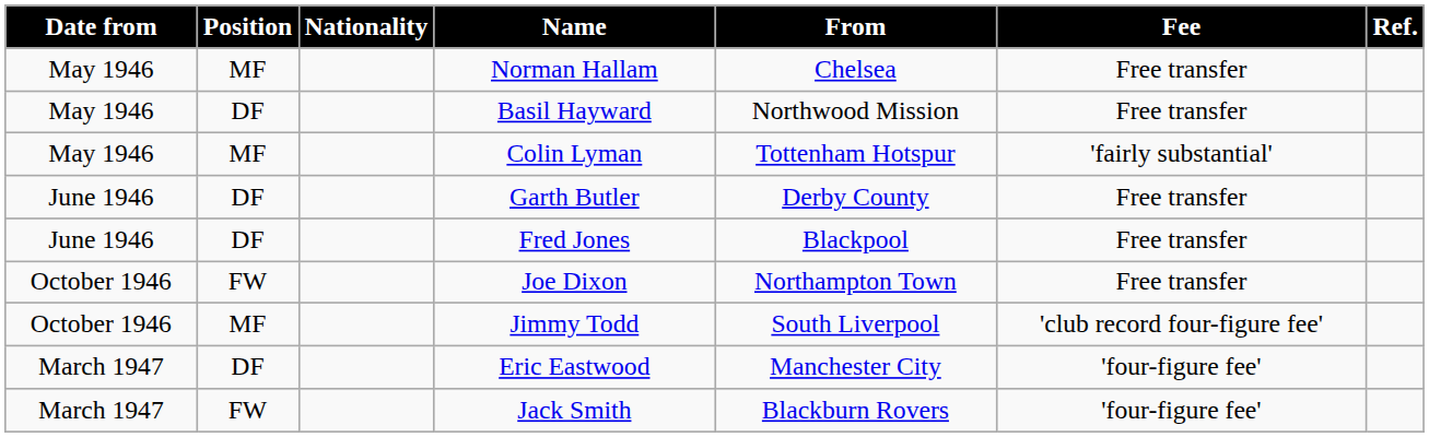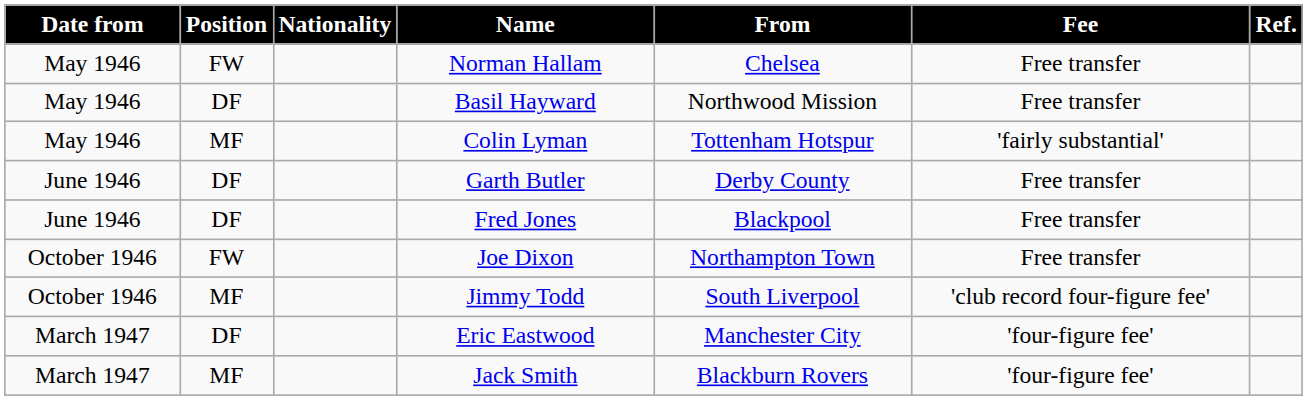Norman Hallam | Position: MF -> FW
Jack Smith | Position: FW -> MF
